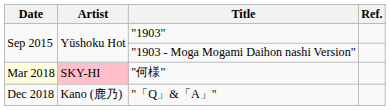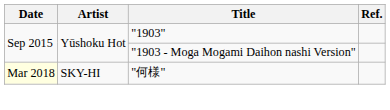"何様" | Artist: pink background -> no background
- row: Dec 2018 | Kano (鹿乃) | "「Q」&「A」"
